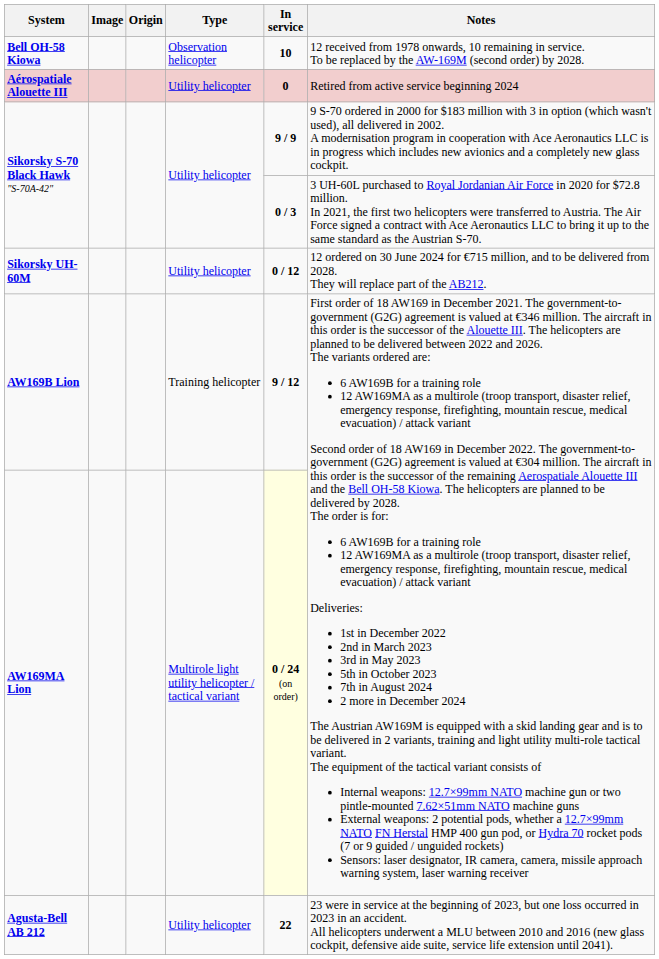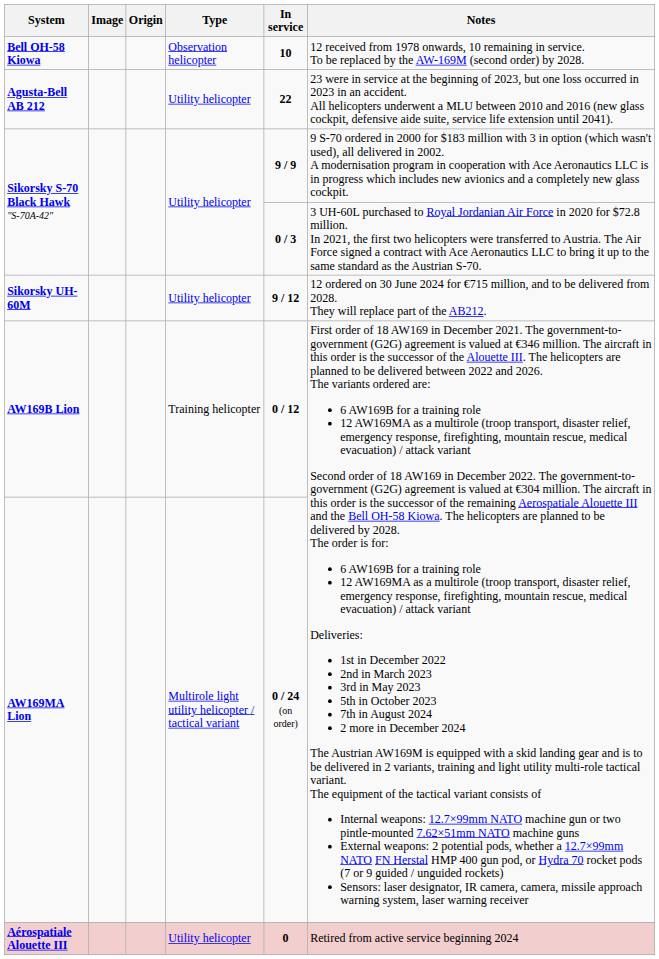rows swapped: Agusta-Bell AB 212 <-> Aérospatiale Alouette III
Sikorsky UH-60M | In service: 0 / 12 -> 9 / 12
AW169B Lion | In service: 9 / 12 -> 0 / 12
AW169MA Lion | In service: lightyellow background -> no background
